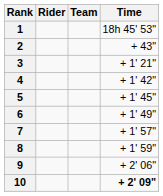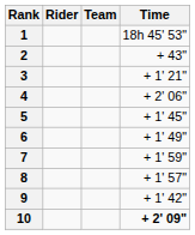4 | Time: + 1' 42" -> + 2' 06"
7 | Time: + 1' 57" -> + 1' 59"
8 | Time: + 1' 59" -> + 1' 57"
9 | Time: + 2' 06" -> + 1' 42"
